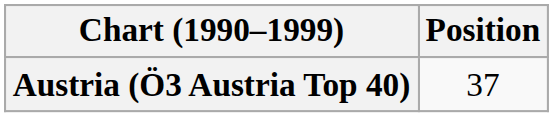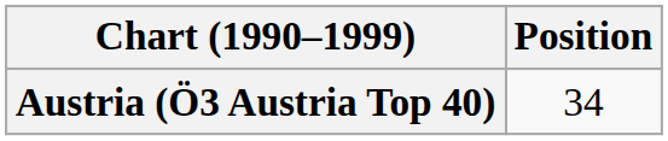Austria (Ö3 Austria Top 40) | Position: 37 -> 34
